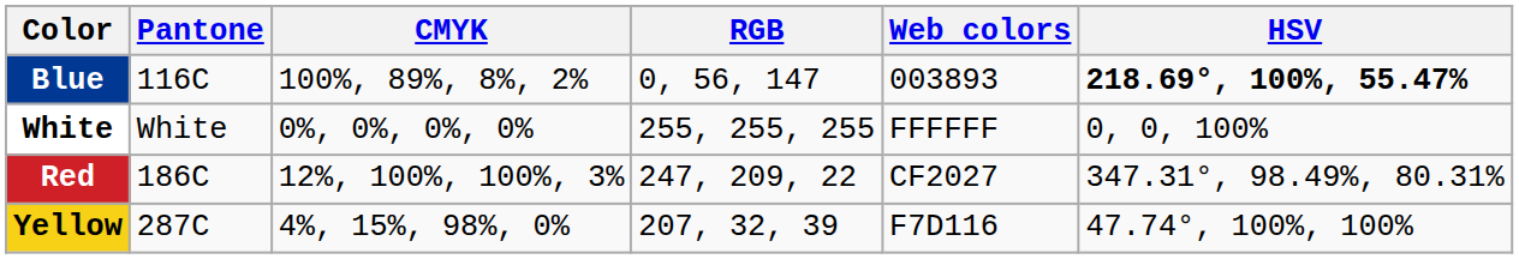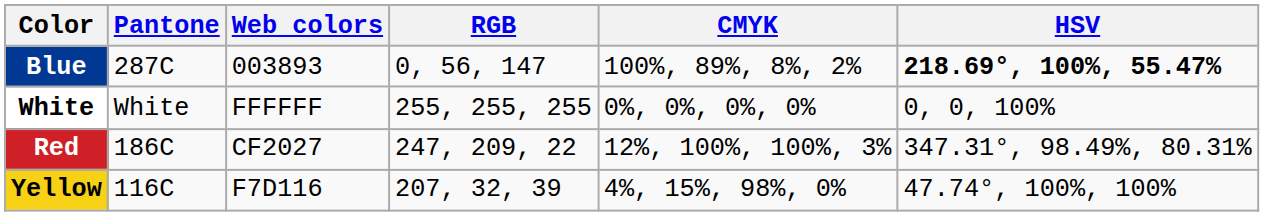columns swapped: Web colors <-> CMYK
Blue | Pantone: 116C -> 287C
Yellow | Pantone: 287C -> 116C
